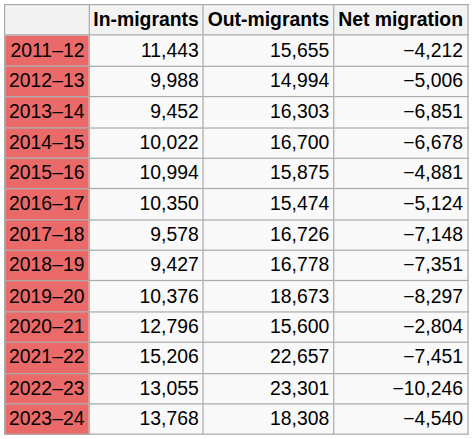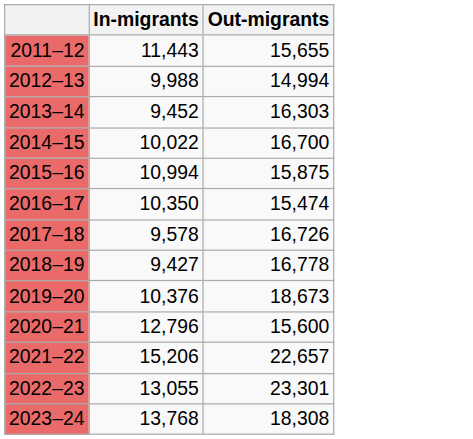- column: Net migration | −4,212 | −5,006 | −6,851 | −6,678 | −4,881 | −5,124 | −7,148 | −7,351 | −8,297 | −2,804 | −7,451 | −10,246 | −4,540
